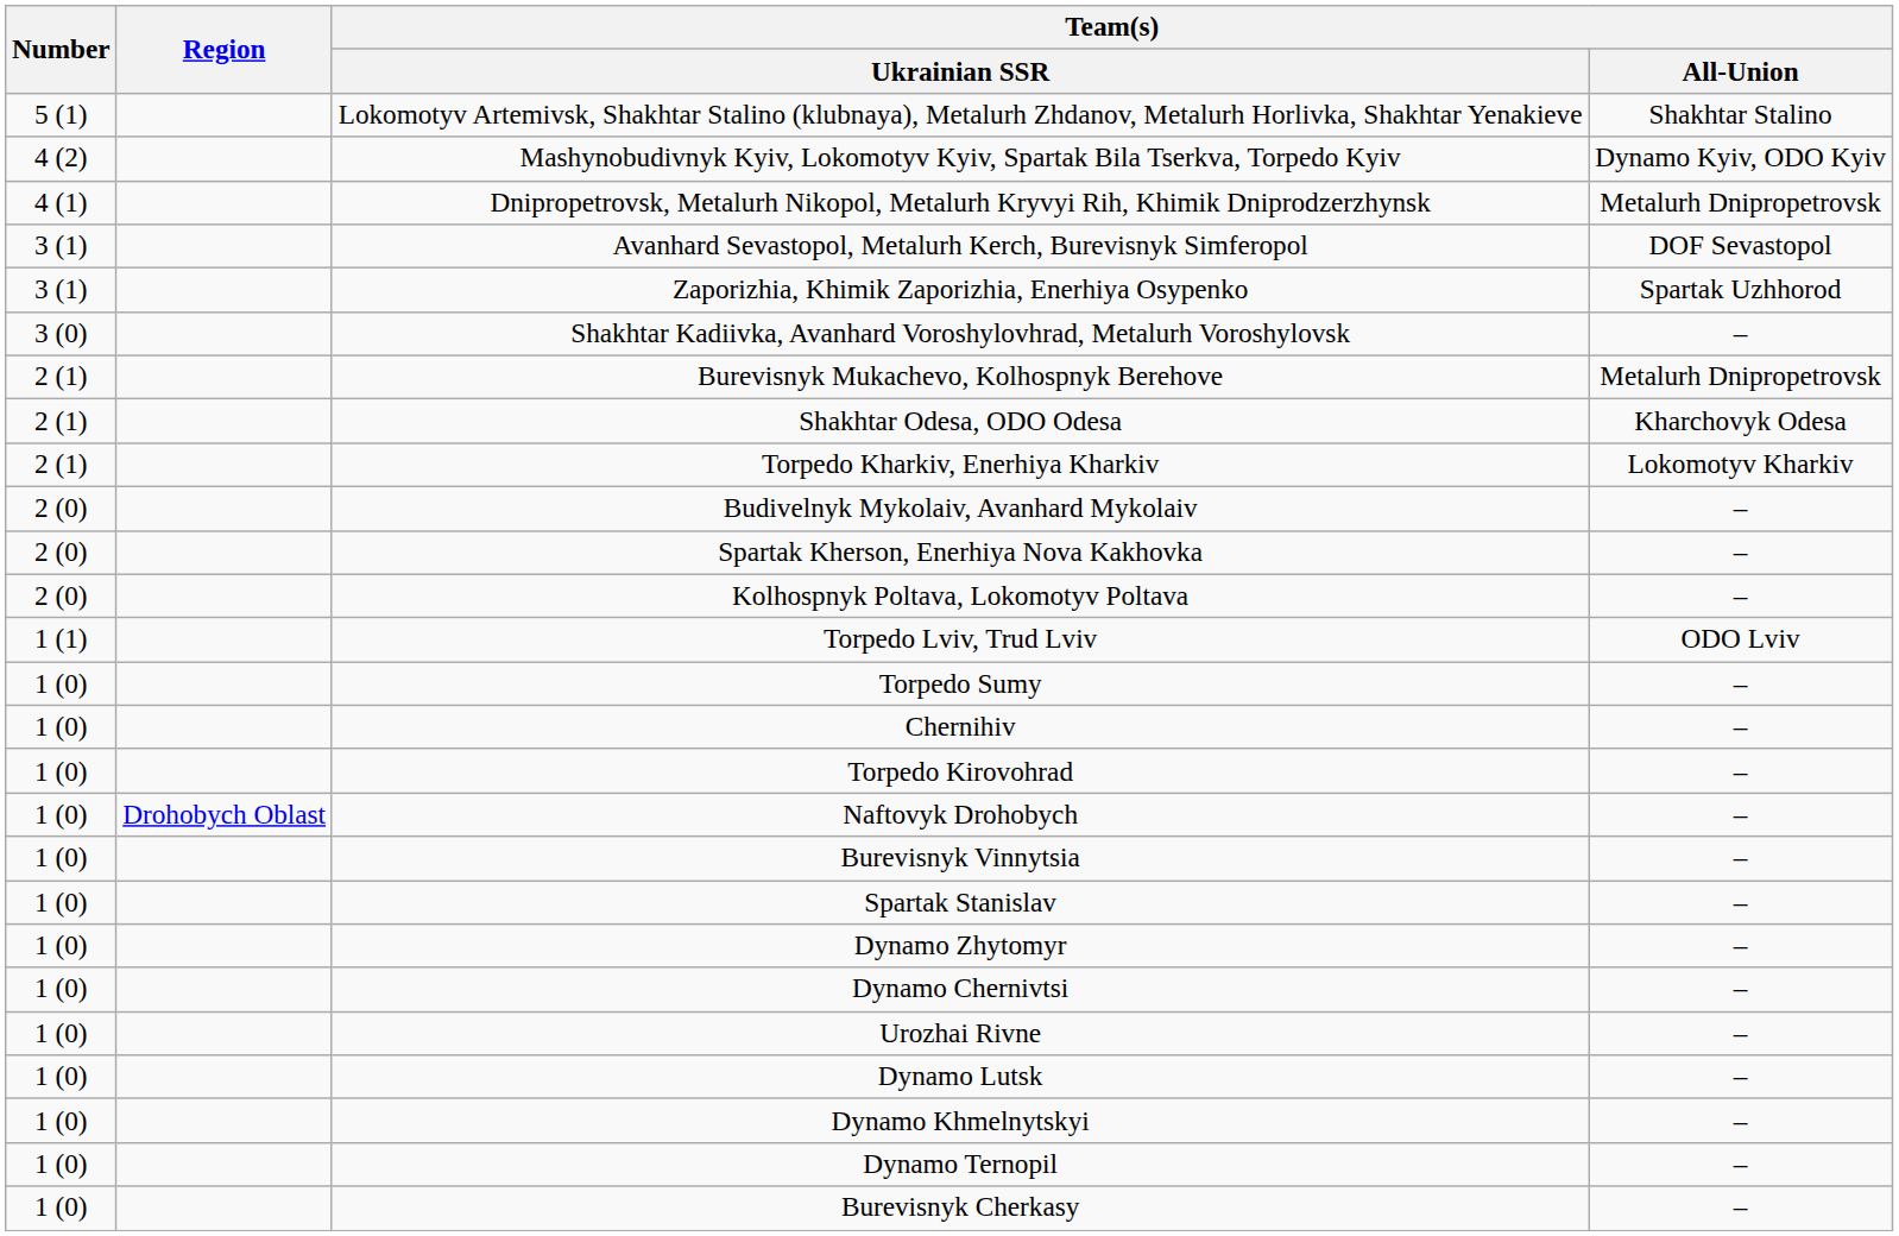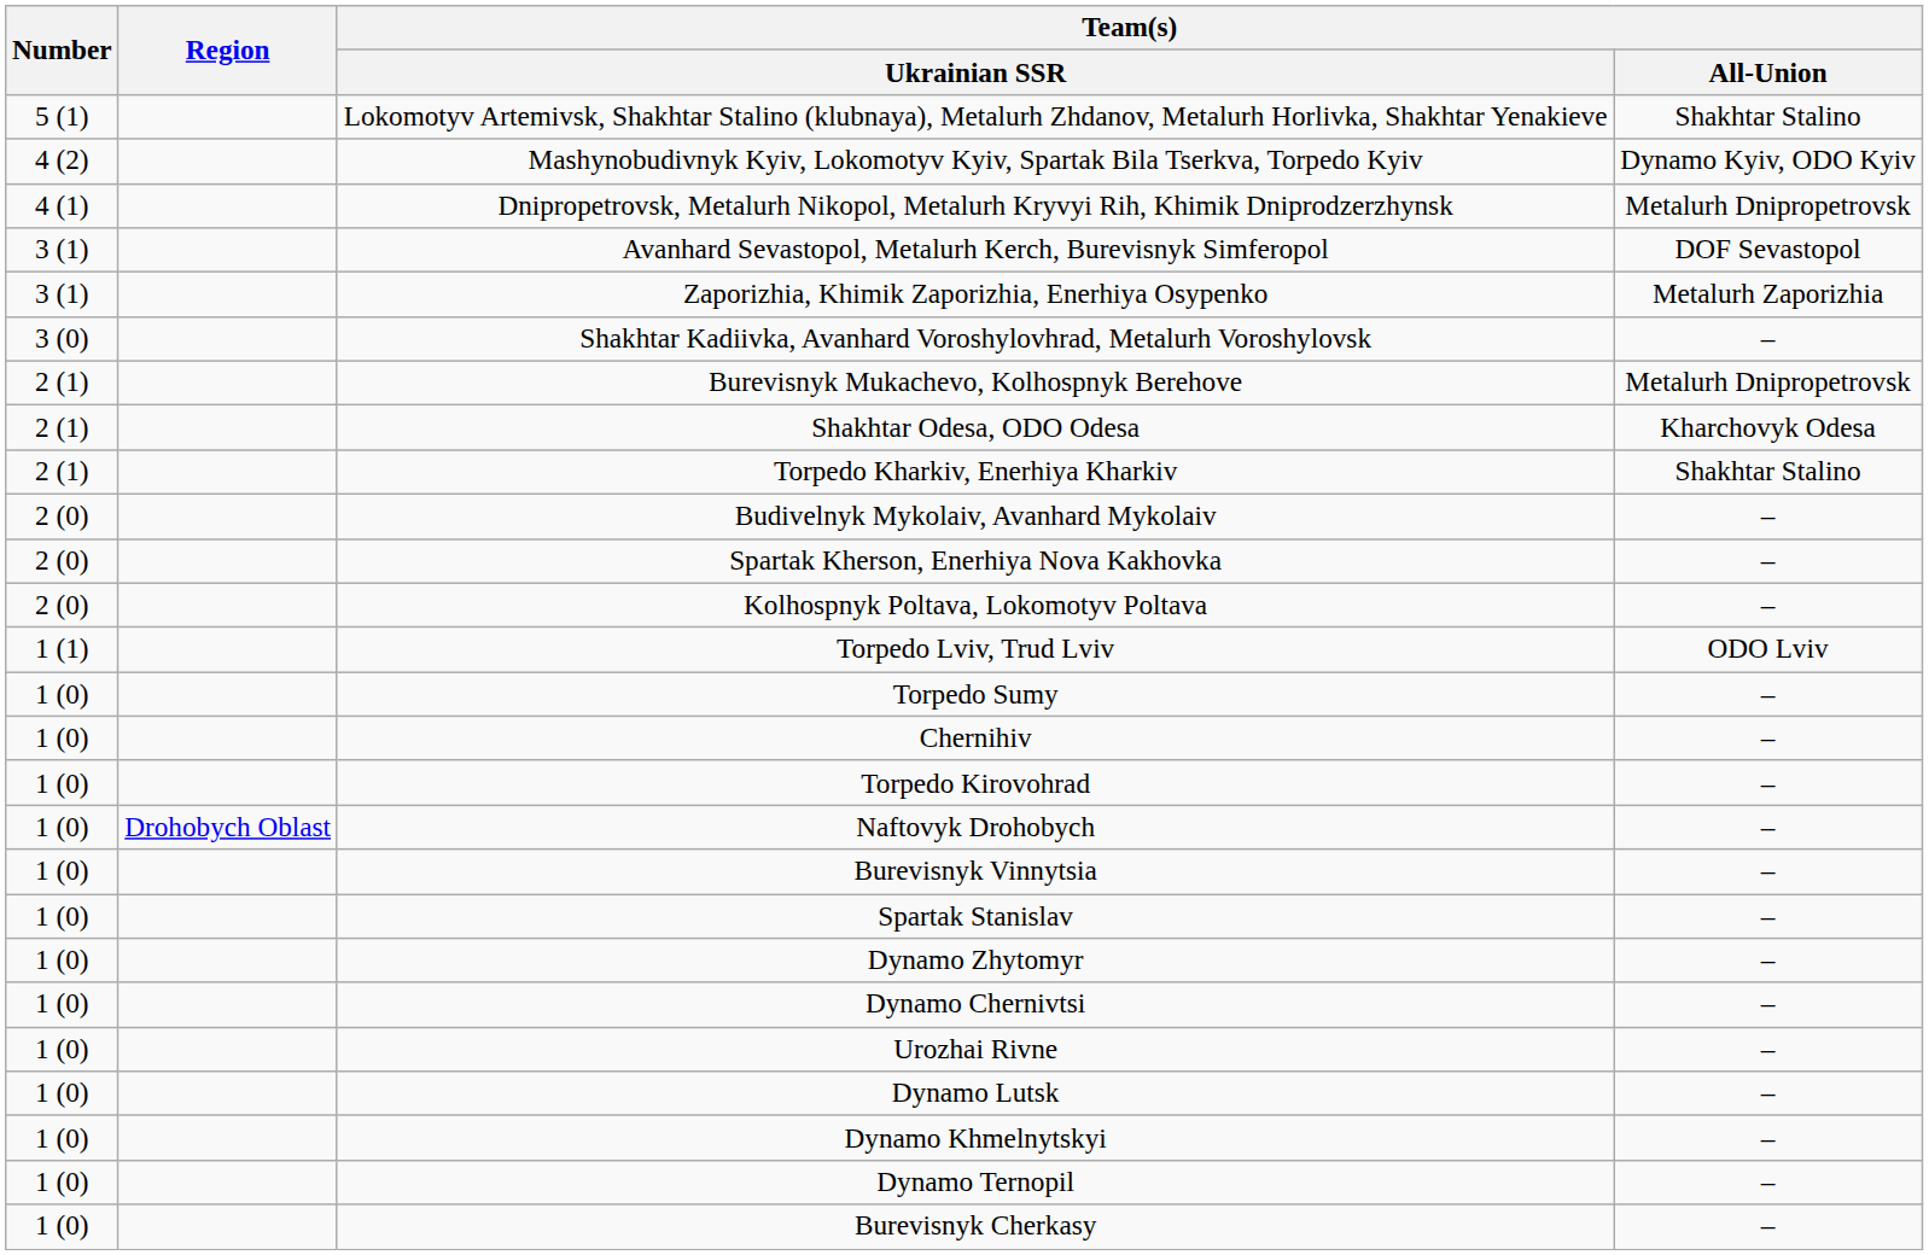Zaporizhia, Khimik Zaporizhia, Enerhiya Osypenko | Team(s) / All-Union: Spartak Uzhhorod -> Metalurh Zaporizhia
Torpedo Kharkiv, Enerhiya Kharkiv | Team(s) / All-Union: Lokomotyv Kharkiv -> Shakhtar Stalino
